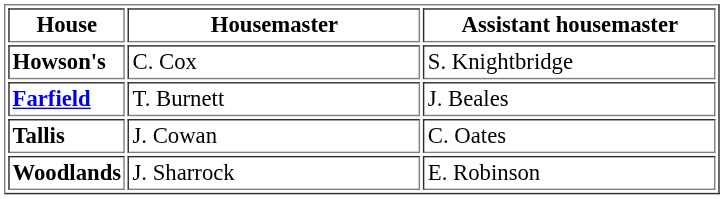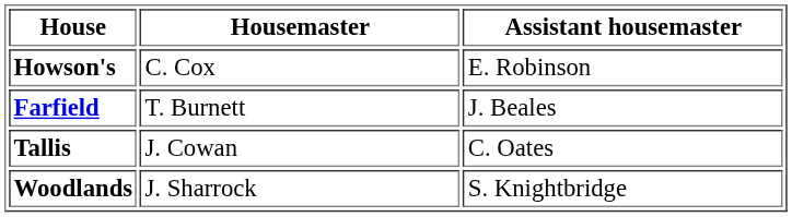Howson's | Assistant housemaster: S. Knightbridge -> E. Robinson
Woodlands | Assistant housemaster: E. Robinson -> S. Knightbridge
